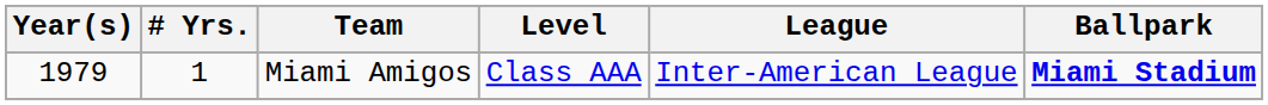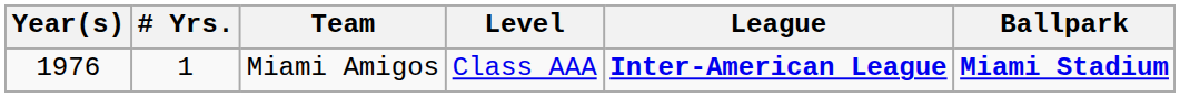Miami Amigos | Year(s): 1979 -> 1976
Miami Amigos | League: normal -> bold
